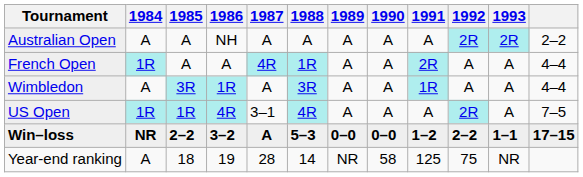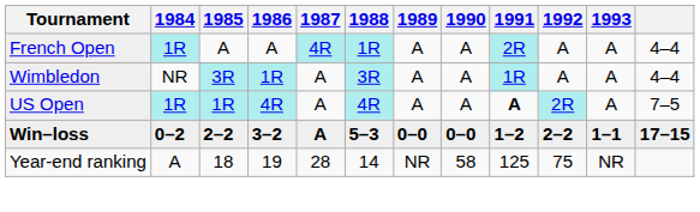- row: Australian Open | A | A | NH | A | A | A | A | A | 2R | 2R | 2–2
Wimbledon | 1984: A -> NR
US Open | 1987: 3–1 -> A
US Open | 1991: normal -> bold
Win–loss | 1984: NR -> 0–2
